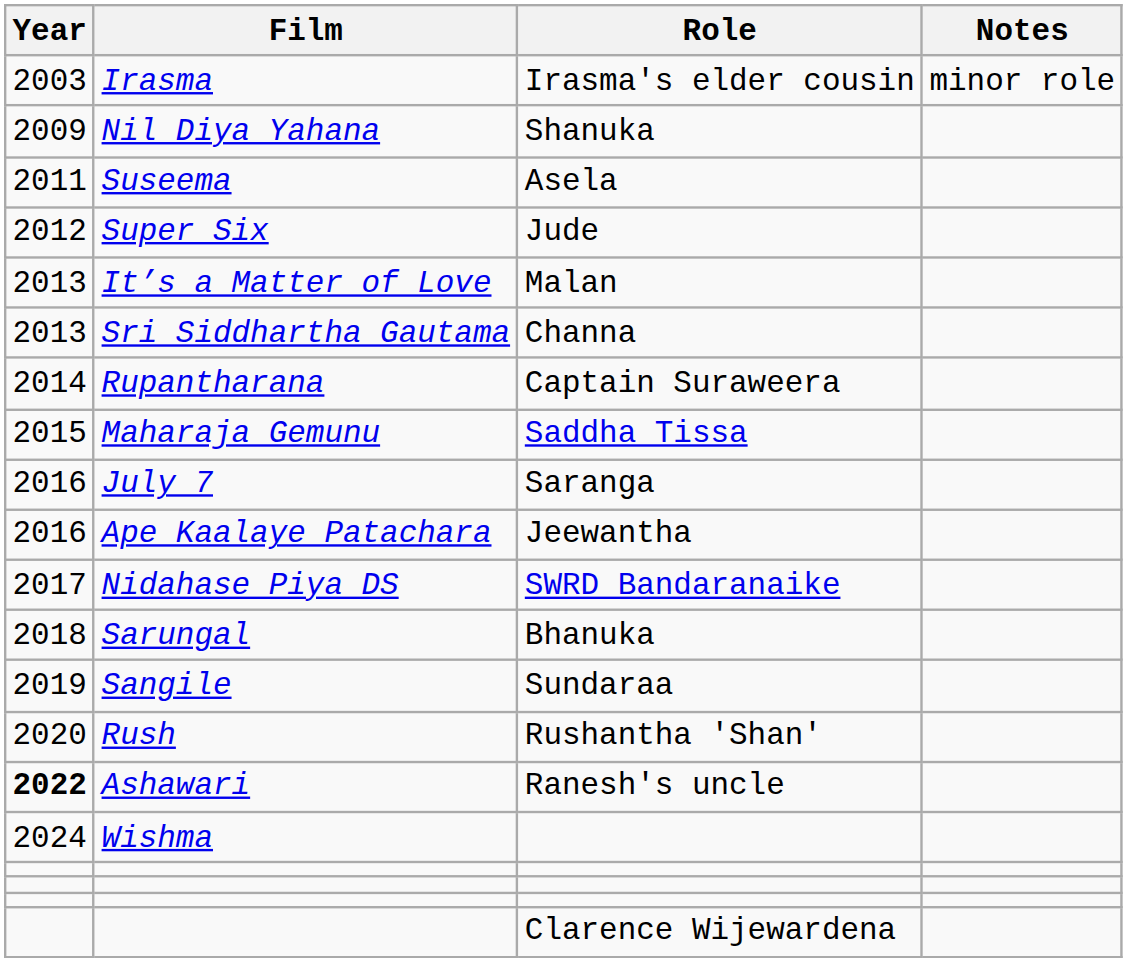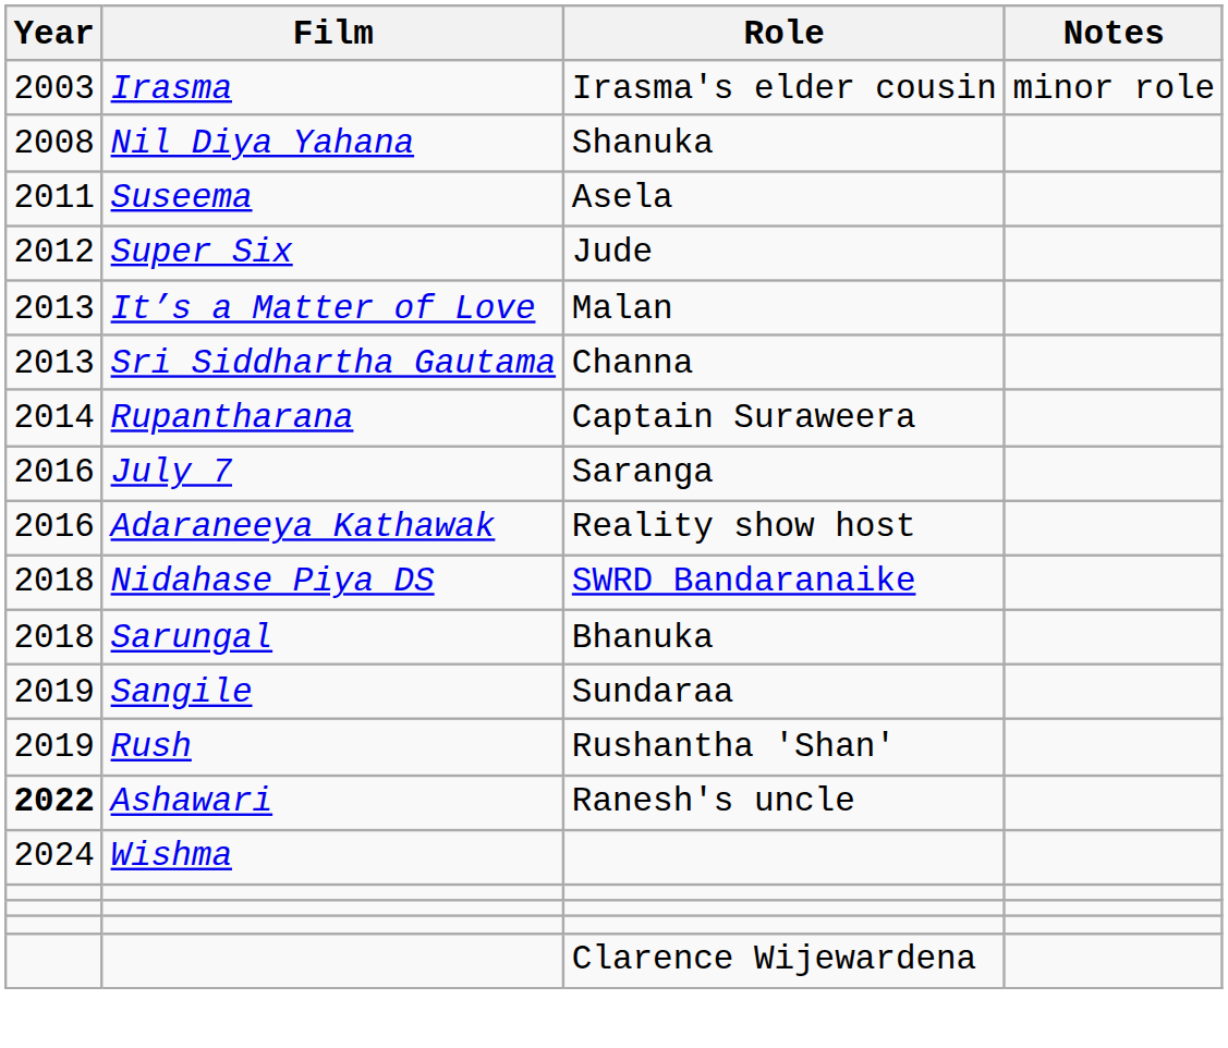Nil Diya Yahana | Year: 2009 -> 2008
- row: 2015 | Maharaja Gemunu | Saddha Tissa
+ row: 2016 | Adaraneeya Kathawak | Reality show host
- row: 2016 | Ape Kaalaye Patachara | Jeewantha
Nidahase Piya DS | Year: 2017 -> 2018
Rush | Year: 2020 -> 2019
